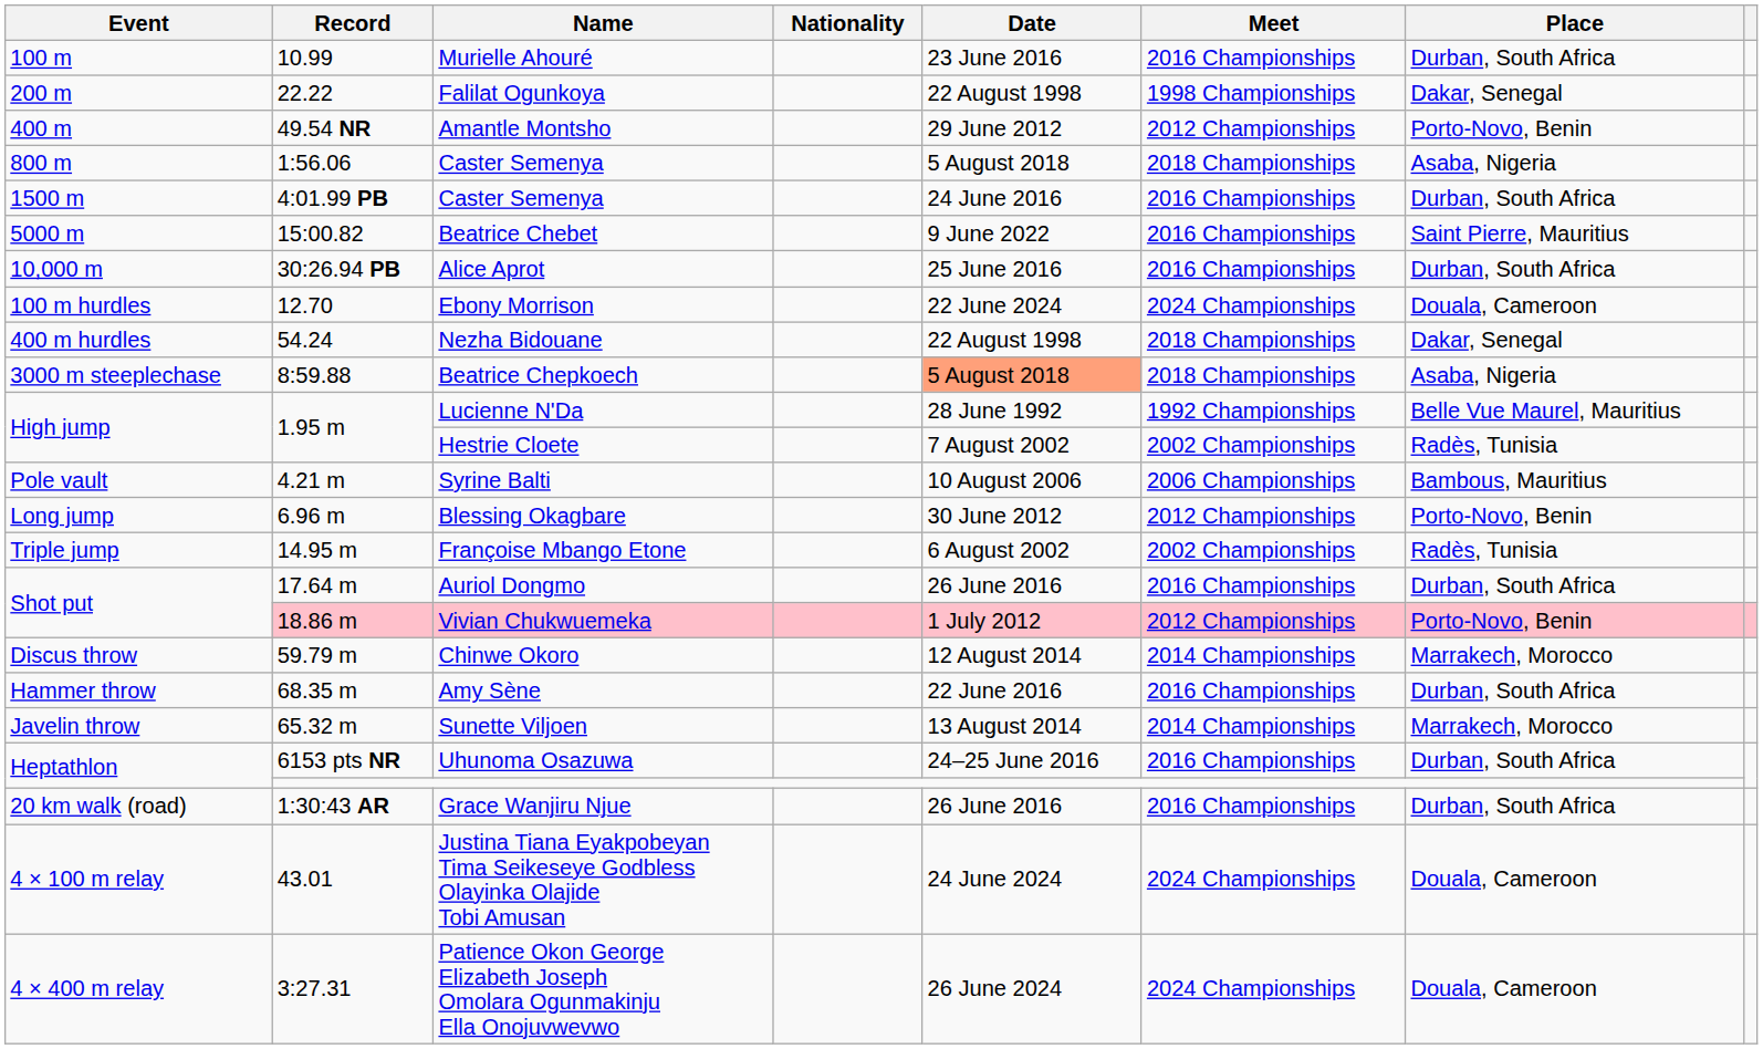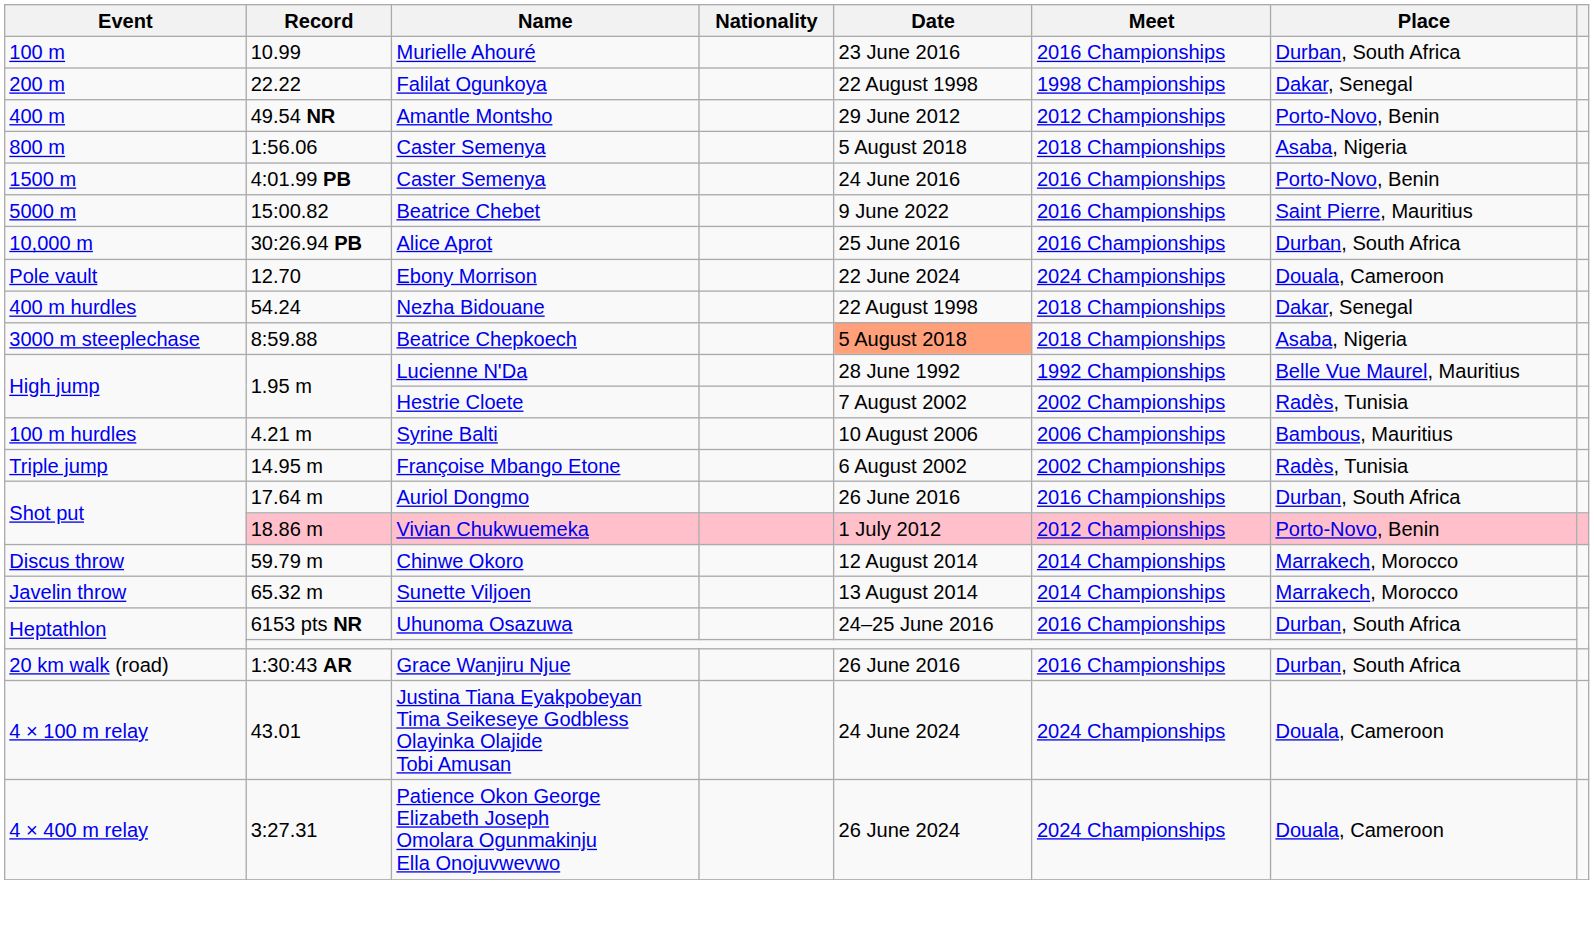4:01.99 PB / Caster Semenya | Place: Durban, South Africa -> Porto-Novo, Benin
Ebony Morrison | Event: 100 m hurdles -> Pole vault
Syrine Balti | Event: Pole vault -> 100 m hurdles
- row: Long jump | 6.96 m | Blessing Okagbare | 30 June 2012 | 2012 Championships | Porto-Novo, Benin
- row: Hammer throw | 68.35 m | Amy Sène | 22 June 2016 | 2016 Championships | Durban, South Africa
